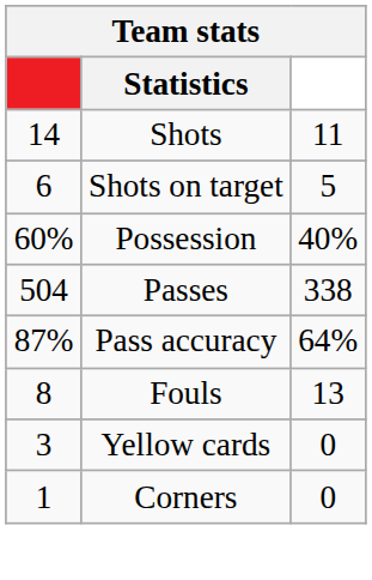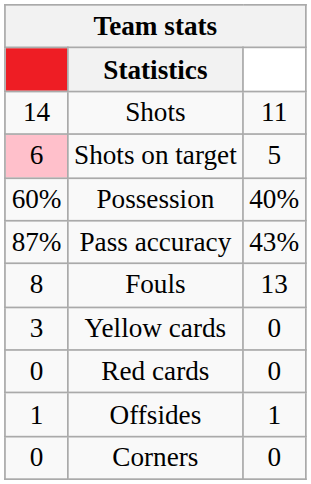Shots on target | column 1: no background -> pink background
- row: 504 | Passes | 338
Pass accuracy | column 3: 64% -> 43%
+ row: 0 | Red cards | 0
+ row: 1 | Offsides | 1
Corners | column 1: 1 -> 0
